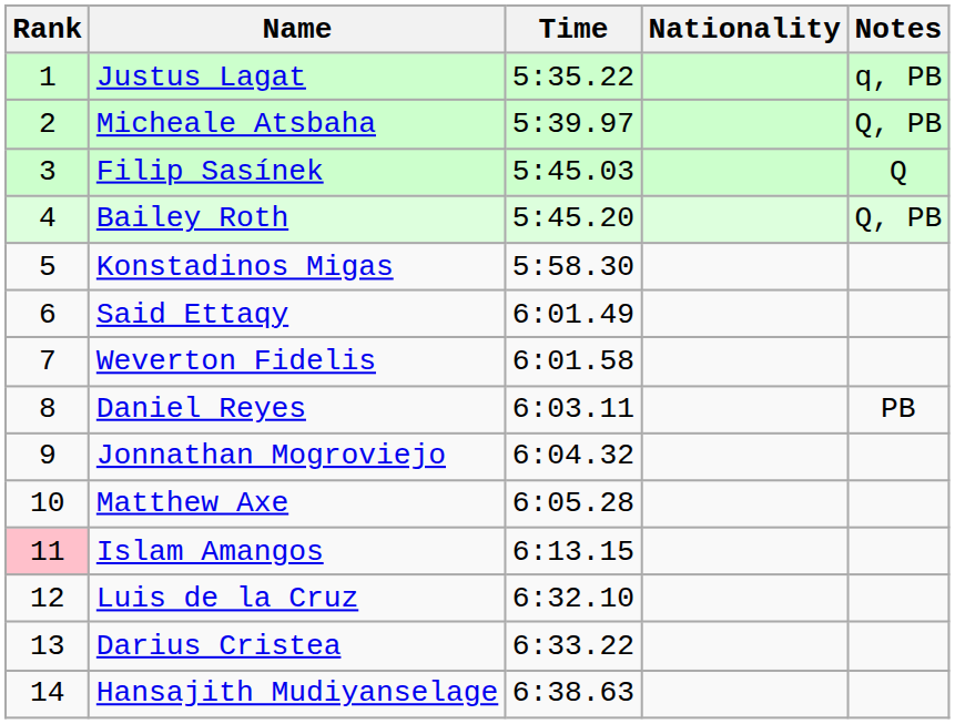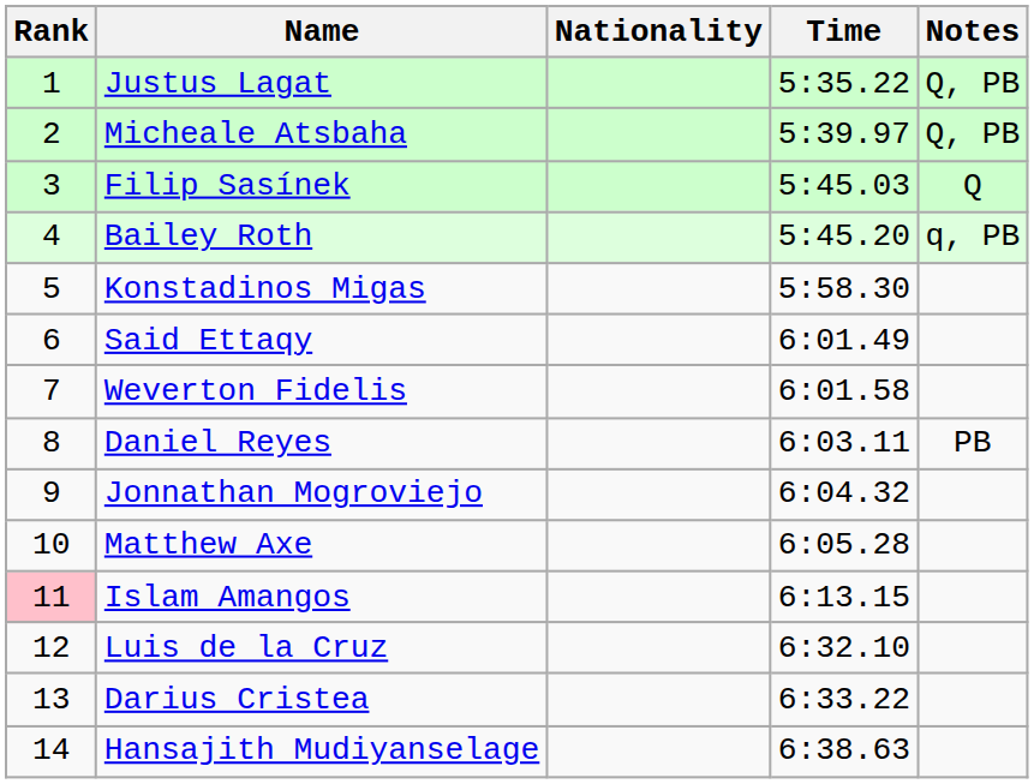columns swapped: Nationality <-> Time
Justus Lagat | Notes: q, PB -> Q, PB
Bailey Roth | Notes: Q, PB -> q, PB
